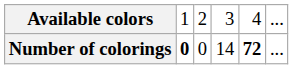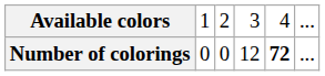Number of colorings | column 2: bold -> normal
Number of colorings | column 4: 14 -> 12
